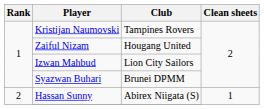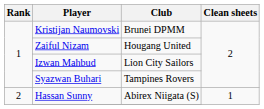Kristijan Naumovski | Club: Tampines Rovers -> Brunei DPMM
Syazwan Buhari | Club: Brunei DPMM -> Tampines Rovers
